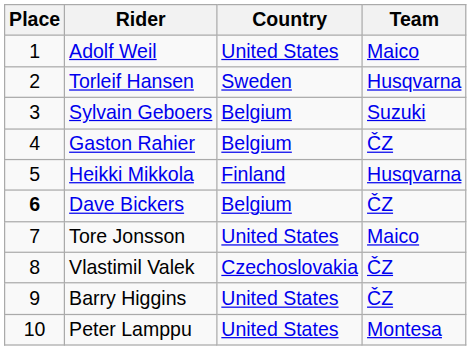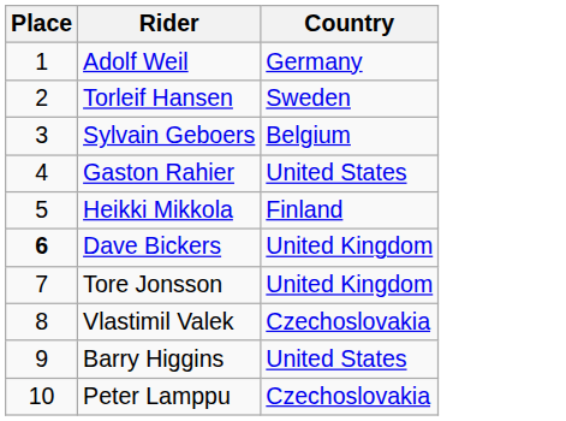- column: Team | Maico | Husqvarna | Suzuki | ČZ | Husqvarna | ČZ | Maico | ČZ | ČZ | Montesa
Adolf Weil | Country: United States -> Germany
Gaston Rahier | Country: Belgium -> United States
Dave Bickers | Country: Belgium -> United Kingdom
Tore Jonsson | Country: United States -> United Kingdom
Peter Lamppu | Country: United States -> Czechoslovakia
